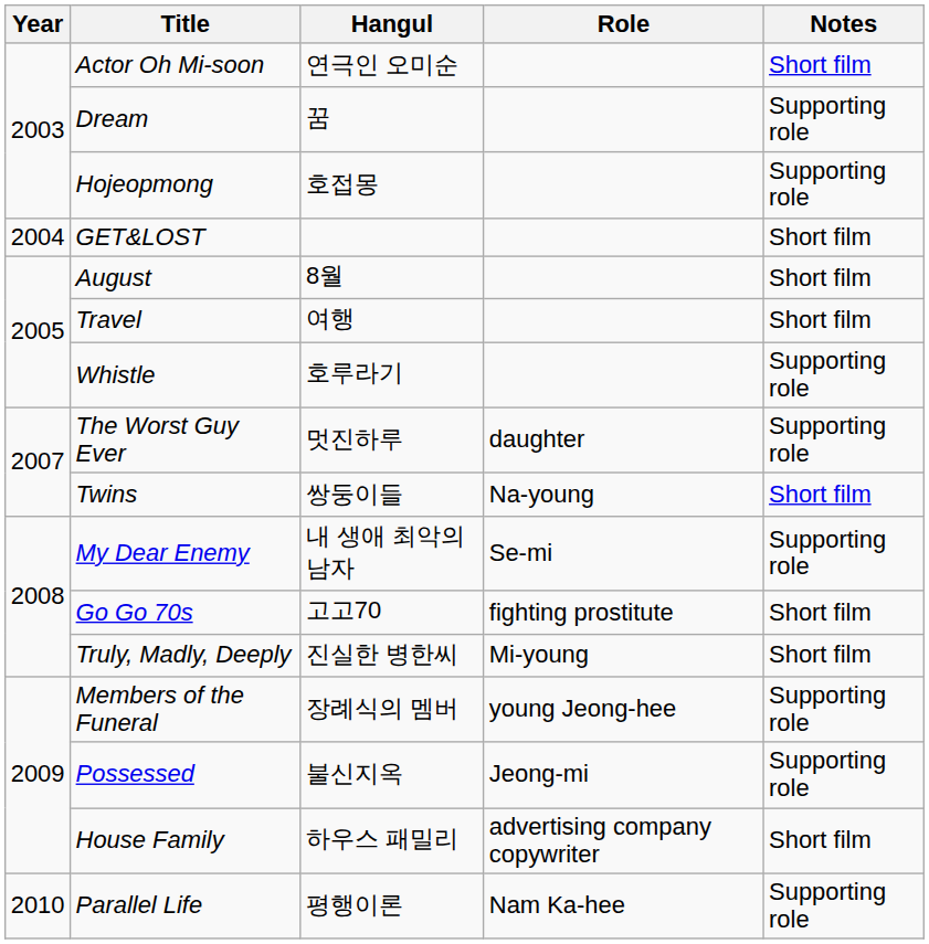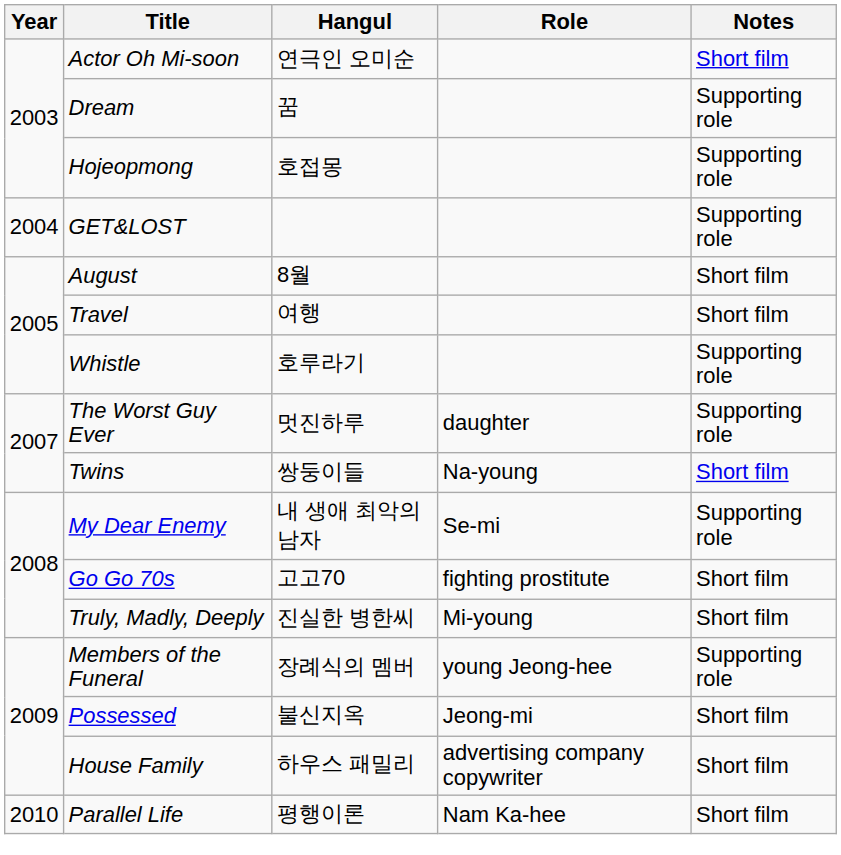GET&LOST | Notes: Short film -> Supporting role
Possessed | Notes: Supporting role -> Short film
Parallel Life | Notes: Supporting role -> Short film
